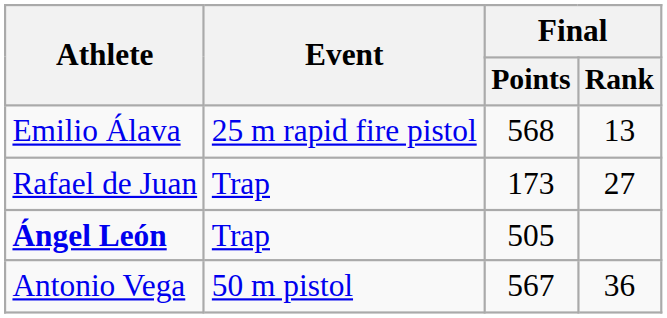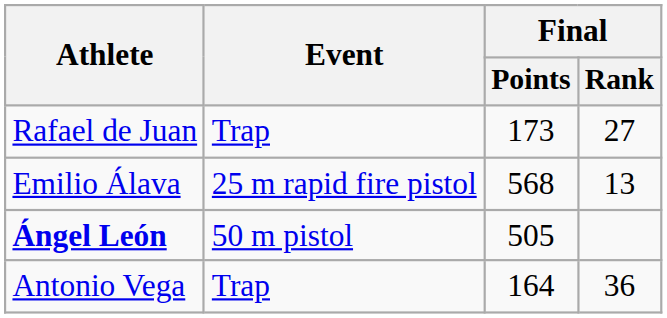rows swapped: Emilio Álava <-> Rafael de Juan
Ángel León | Event: Trap -> 50 m pistol
Antonio Vega | Event: 50 m pistol -> Trap
Antonio Vega | Final / Points: 567 -> 164
